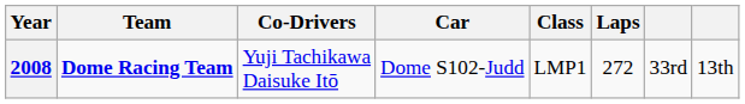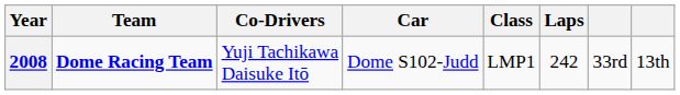2008 | Laps: 272 -> 242
